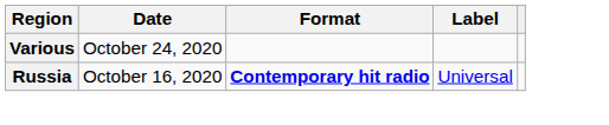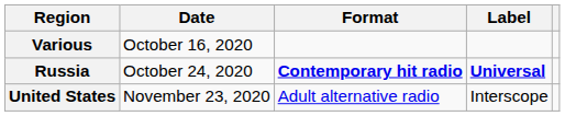Various | Date: October 24, 2020 -> October 16, 2020
Russia | Date: October 16, 2020 -> October 24, 2020
Russia | Label: normal -> bold
+ row: United States | November 23, 2020 | Adult alternative radio | Interscope
